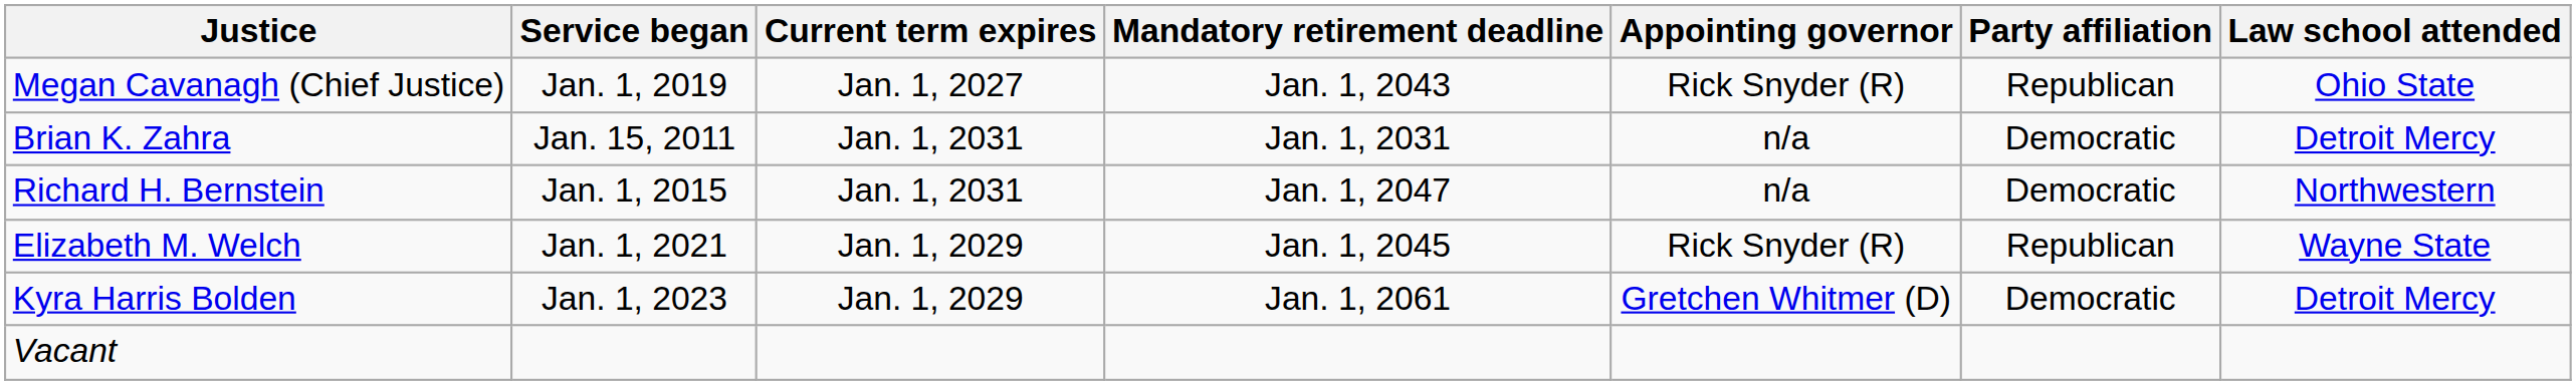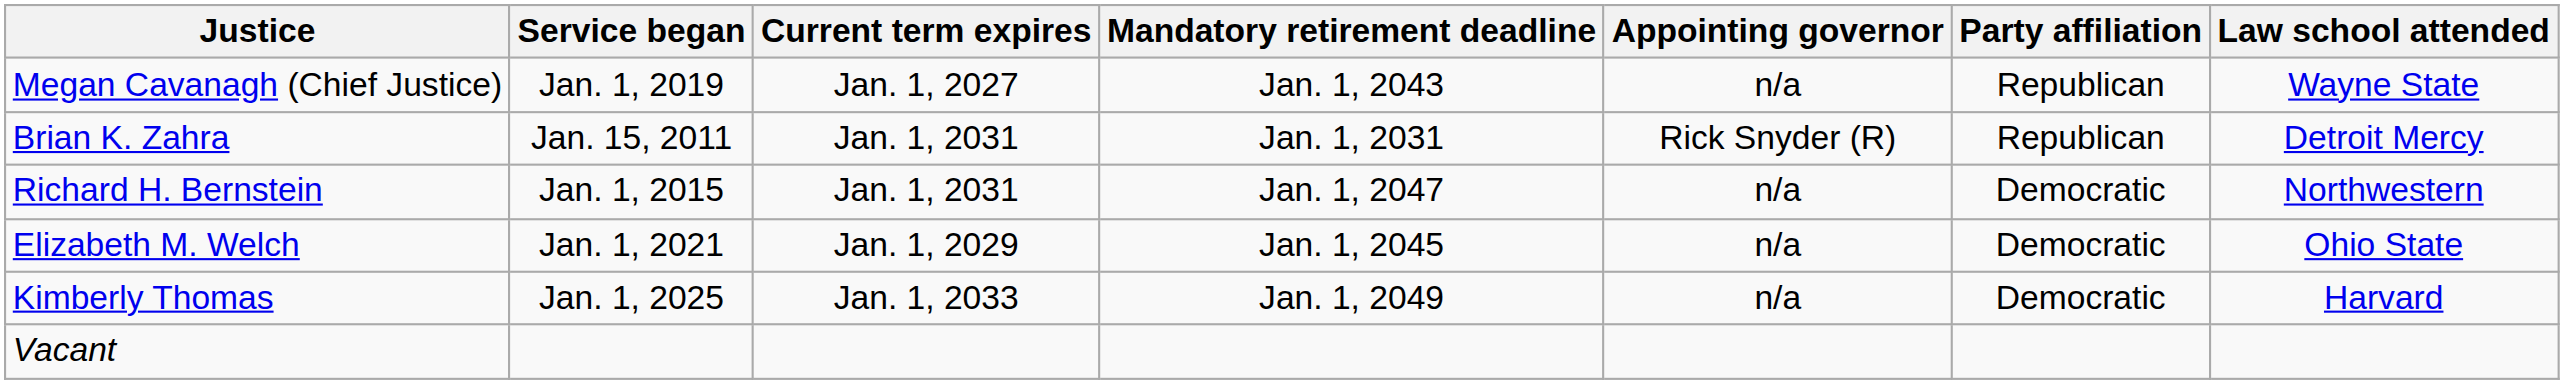Megan Cavanagh (Chief Justice) | Appointing governor: Rick Snyder (R) -> n/a
Megan Cavanagh (Chief Justice) | Law school attended: Ohio State -> Wayne State
Brian K. Zahra | Appointing governor: n/a -> Rick Snyder (R)
Brian K. Zahra | Party affiliation: Democratic -> Republican
Elizabeth M. Welch | Appointing governor: Rick Snyder (R) -> n/a
Elizabeth M. Welch | Party affiliation: Republican -> Democratic
Elizabeth M. Welch | Law school attended: Wayne State -> Ohio State
- row: Kyra Harris Bolden | Jan. 1, 2023 | Jan. 1, 2029 | Jan. 1, 2061 | Gretchen Whitmer (D) | Democratic | Detroit Mercy
+ row: Kimberly Thomas | Jan. 1, 2025 | Jan. 1, 2033 | Jan. 1, 2049 | n/a | Democratic | Harvard
